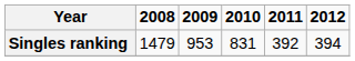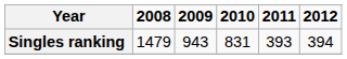Singles ranking | 2009: 953 -> 943
Singles ranking | 2011: 392 -> 393
